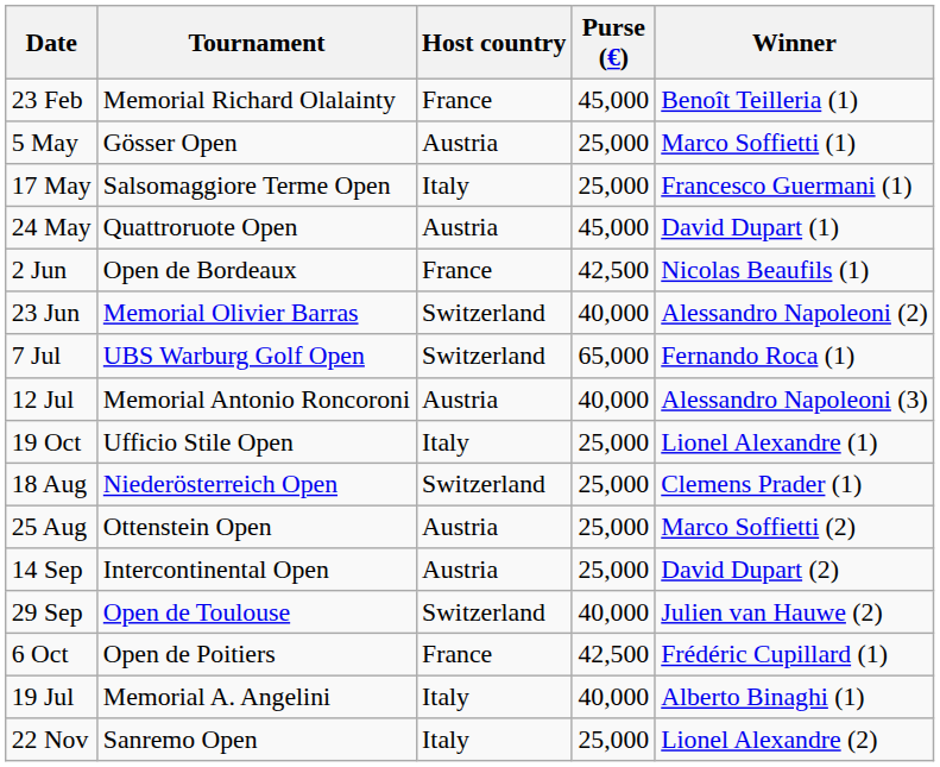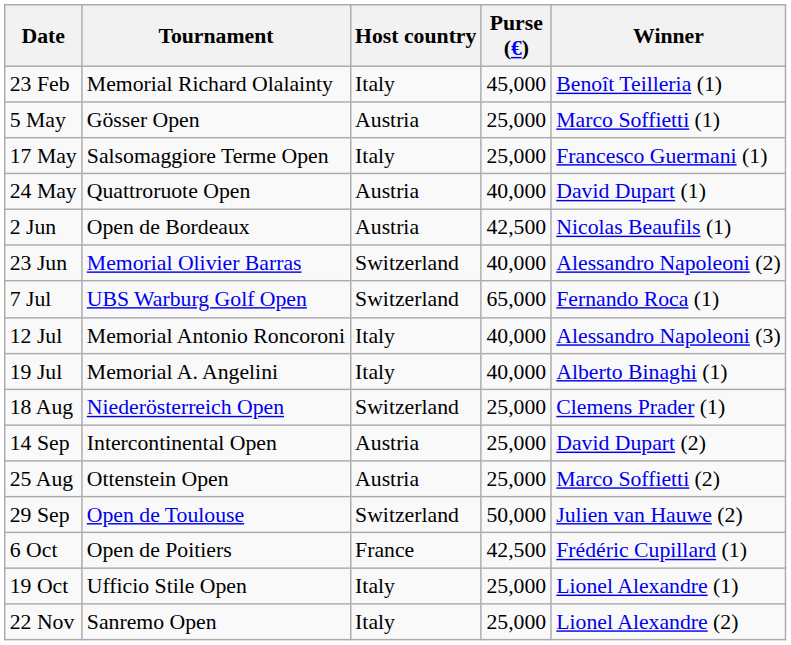23 Feb | Host country: France -> Italy
24 May | Purse (€): 45,000 -> 40,000
2 Jun | Host country: France -> Austria
12 Jul | Host country: Austria -> Italy
rows swapped: 19 Jul <-> 19 Oct
rows swapped: 25 Aug <-> 14 Sep
29 Sep | Purse (€): 40,000 -> 50,000
